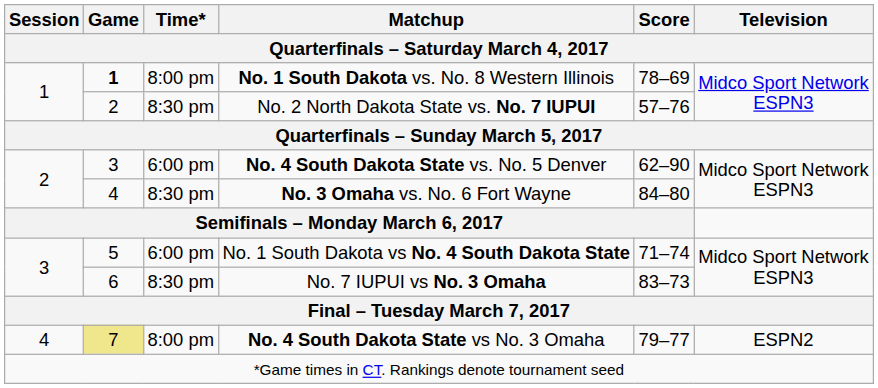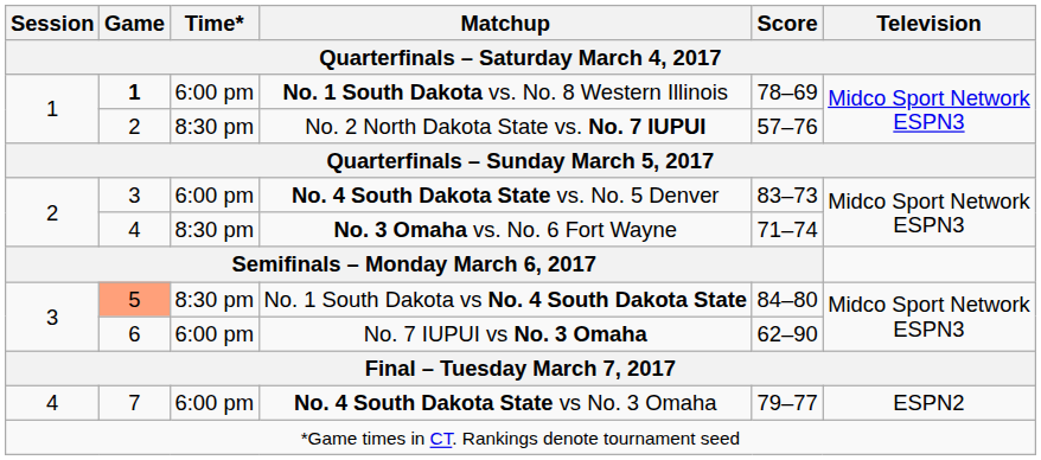No. 1 South Dakota vs. No. 8 Western Illinois | Time*: 8:00 pm -> 6:00 pm
No. 4 South Dakota State vs. No. 5 Denver | Score: 62–90 -> 83–73
No. 3 Omaha vs. No. 6 Fort Wayne | Score: 84–80 -> 71–74
No. 1 South Dakota vs No. 4 South Dakota State | Game: no background -> lightsalmon background
No. 1 South Dakota vs No. 4 South Dakota State | Time*: 6:00 pm -> 8:30 pm
No. 1 South Dakota vs No. 4 South Dakota State | Score: 71–74 -> 84–80
No. 7 IUPUI vs No. 3 Omaha | Time*: 8:30 pm -> 6:00 pm
No. 7 IUPUI vs No. 3 Omaha | Score: 83–73 -> 62–90
No. 4 South Dakota State vs No. 3 Omaha | Game: khaki background -> no background
No. 4 South Dakota State vs No. 3 Omaha | Time*: 8:00 pm -> 6:00 pm
